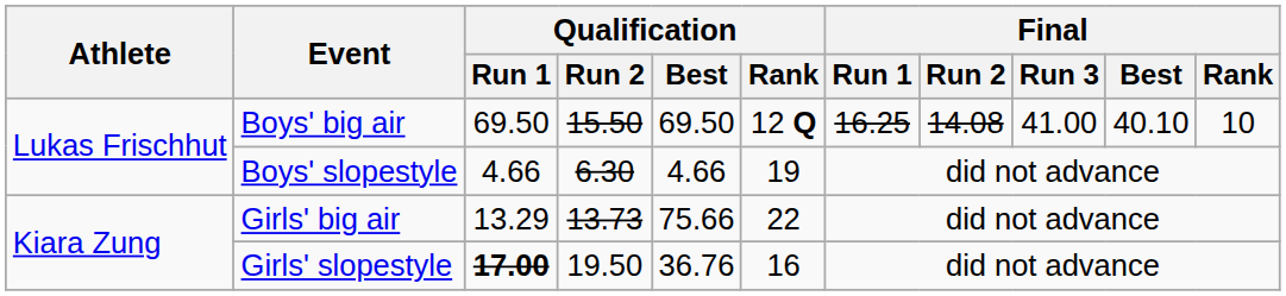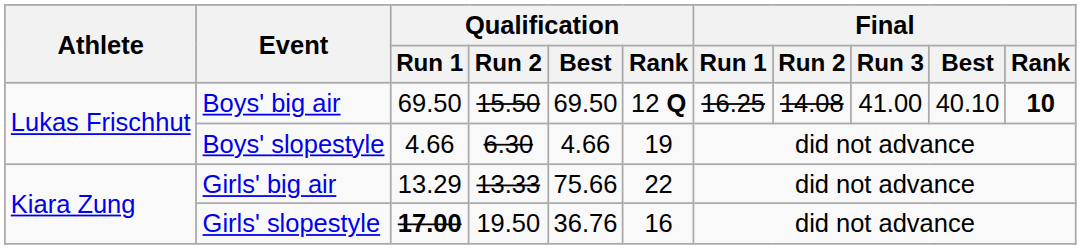Boys' big air | Final / Rank: normal -> bold
Girls' big air | Qualification / Run 2: 13.73 -> 13.33
